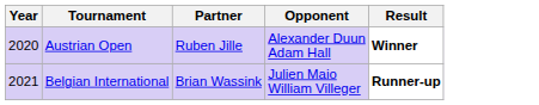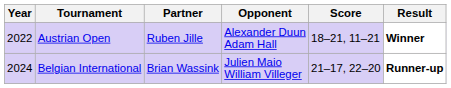+ column: Score | 18–21, 11–21 | 21–17, 22–20
Austrian Open | Year: 2020 -> 2022
Belgian International | Year: 2021 -> 2024
